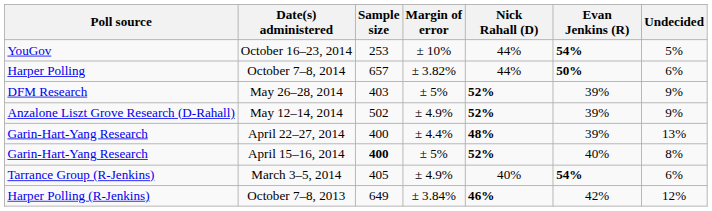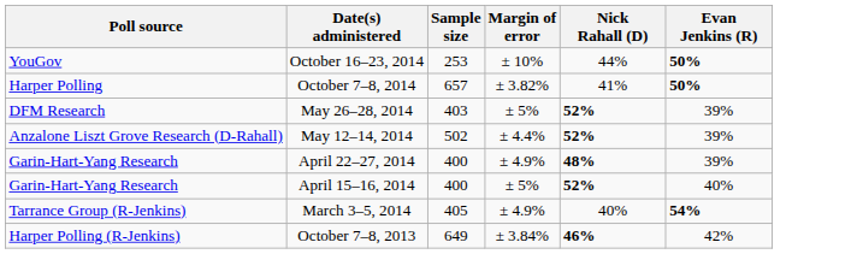- column: Undecided | 5% | 6% | 9% | 9% | 13% | 8% | 6% | 12%
October 16–23, 2014 | Evan Jenkins (R): 54% -> 50%
October 7–8, 2014 | Nick Rahall (D): 44% -> 41%
May 12–14, 2014 | Margin of error: ± 4.9% -> ± 4.4%
April 22–27, 2014 | Margin of error: ± 4.4% -> ± 4.9%
April 15–16, 2014 | Sample size: bold -> normal
